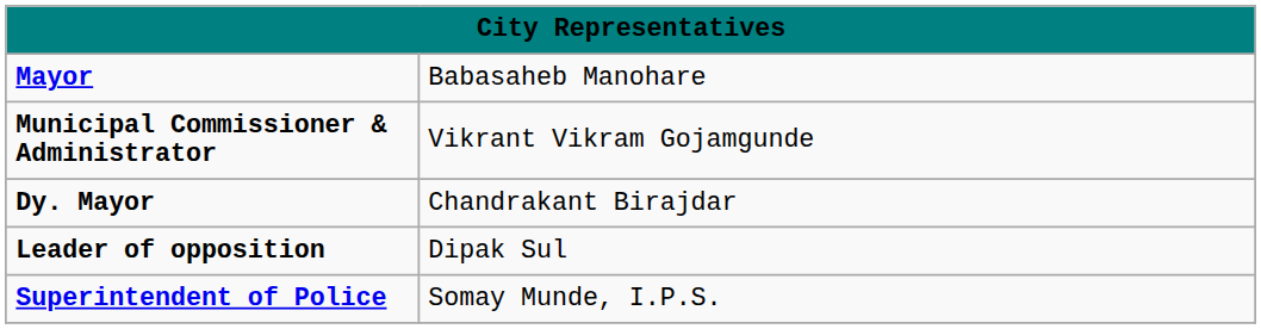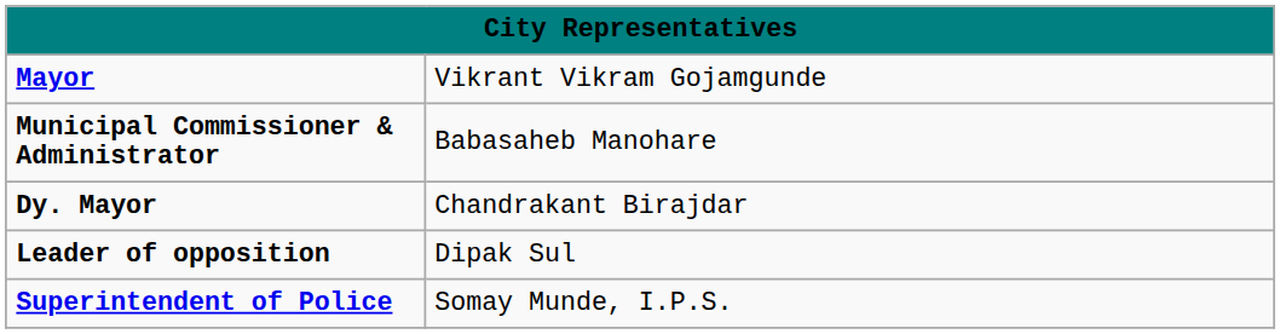Mayor | column 2: Babasaheb Manohare -> Vikrant Vikram Gojamgunde
Municipal Commissioner & Administrator | column 2: Vikrant Vikram Gojamgunde -> Babasaheb Manohare
